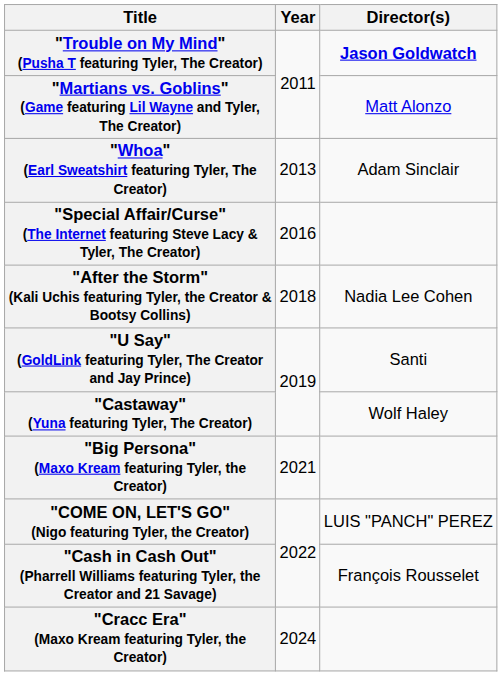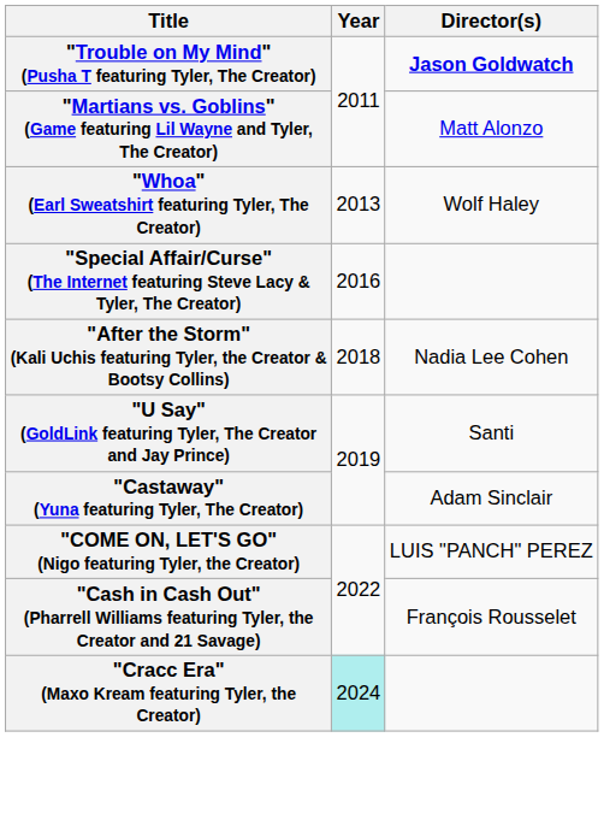"Whoa" (Earl Sweatshirt featuring Tyler, The Creator) | Director(s): Adam Sinclair -> Wolf Haley
"Castaway" (Yuna featuring Tyler, The Creator) | Director(s): Wolf Haley -> Adam Sinclair
- row: "Big Persona" (Maxo Kream featuring Tyler, the Creator) | 2021
"Cracc Era" (Maxo Kream featuring Tyler, the Creator) | Year: no background -> paleturquoise background
